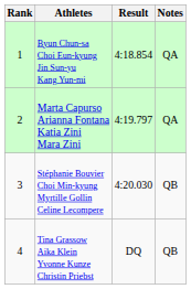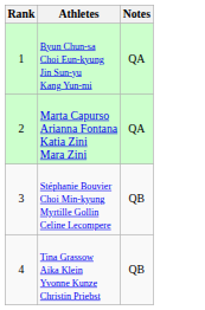- column: Result | 4:18.854 | 4:19.797 | 4:20.030 | DQ
